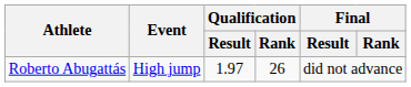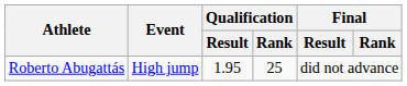Roberto Abugattás | Qualification / Result: 1.97 -> 1.95
Roberto Abugattás | Qualification / Rank: 26 -> 25
